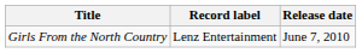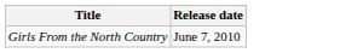- column: Record label | Lenz Entertainment
